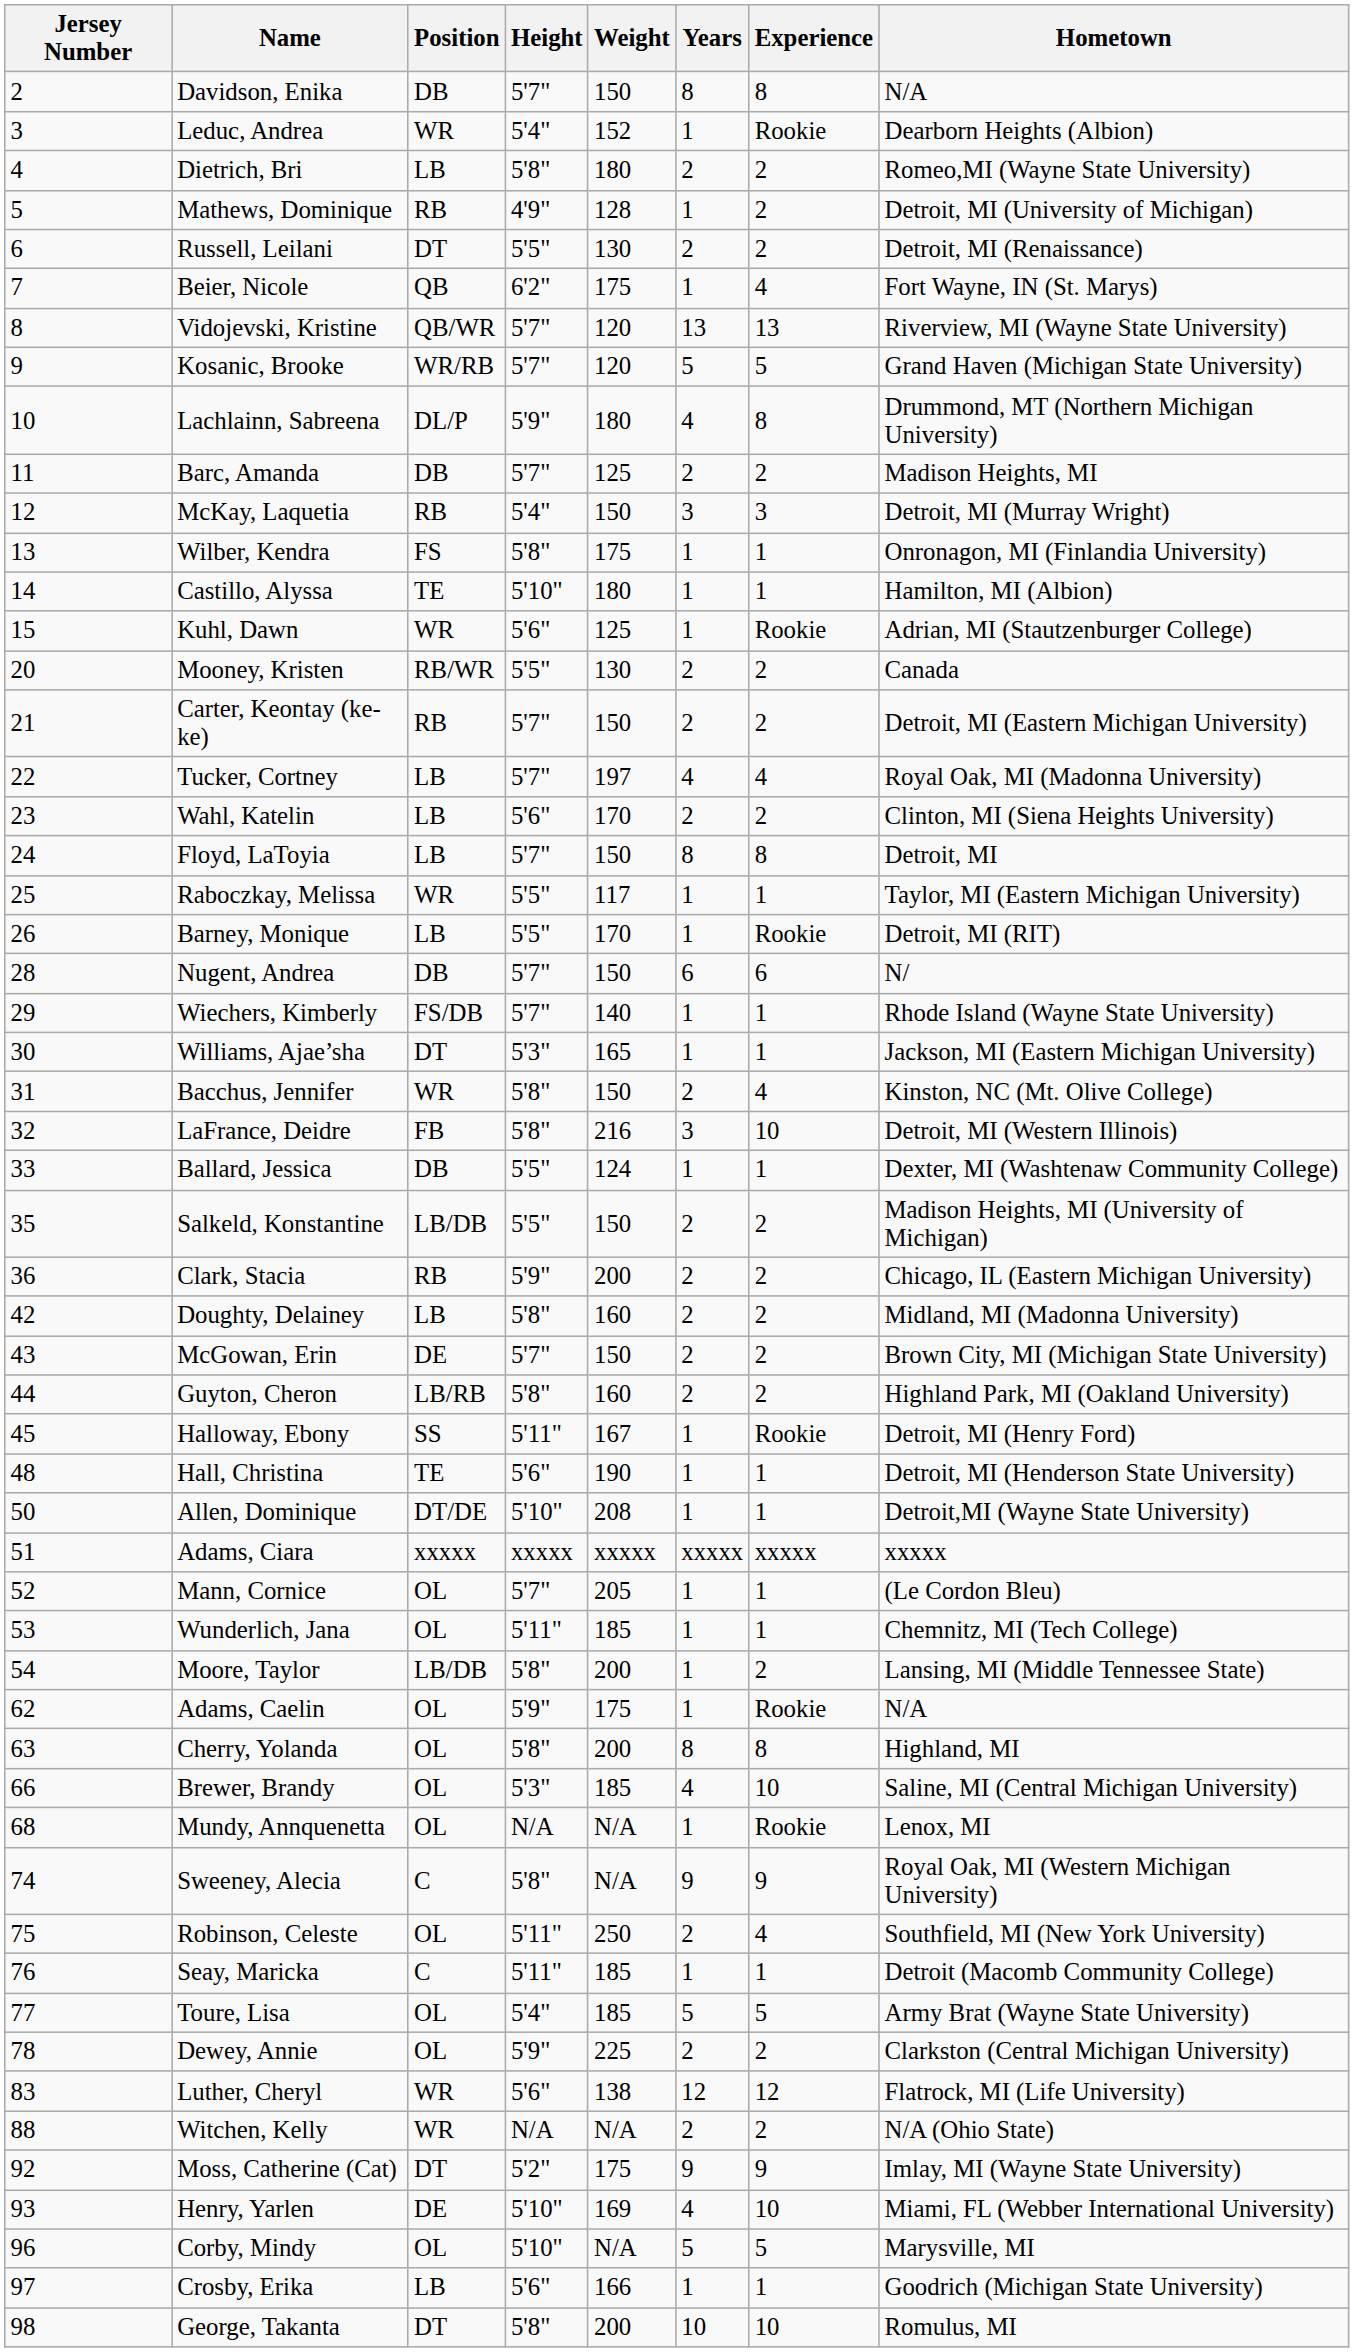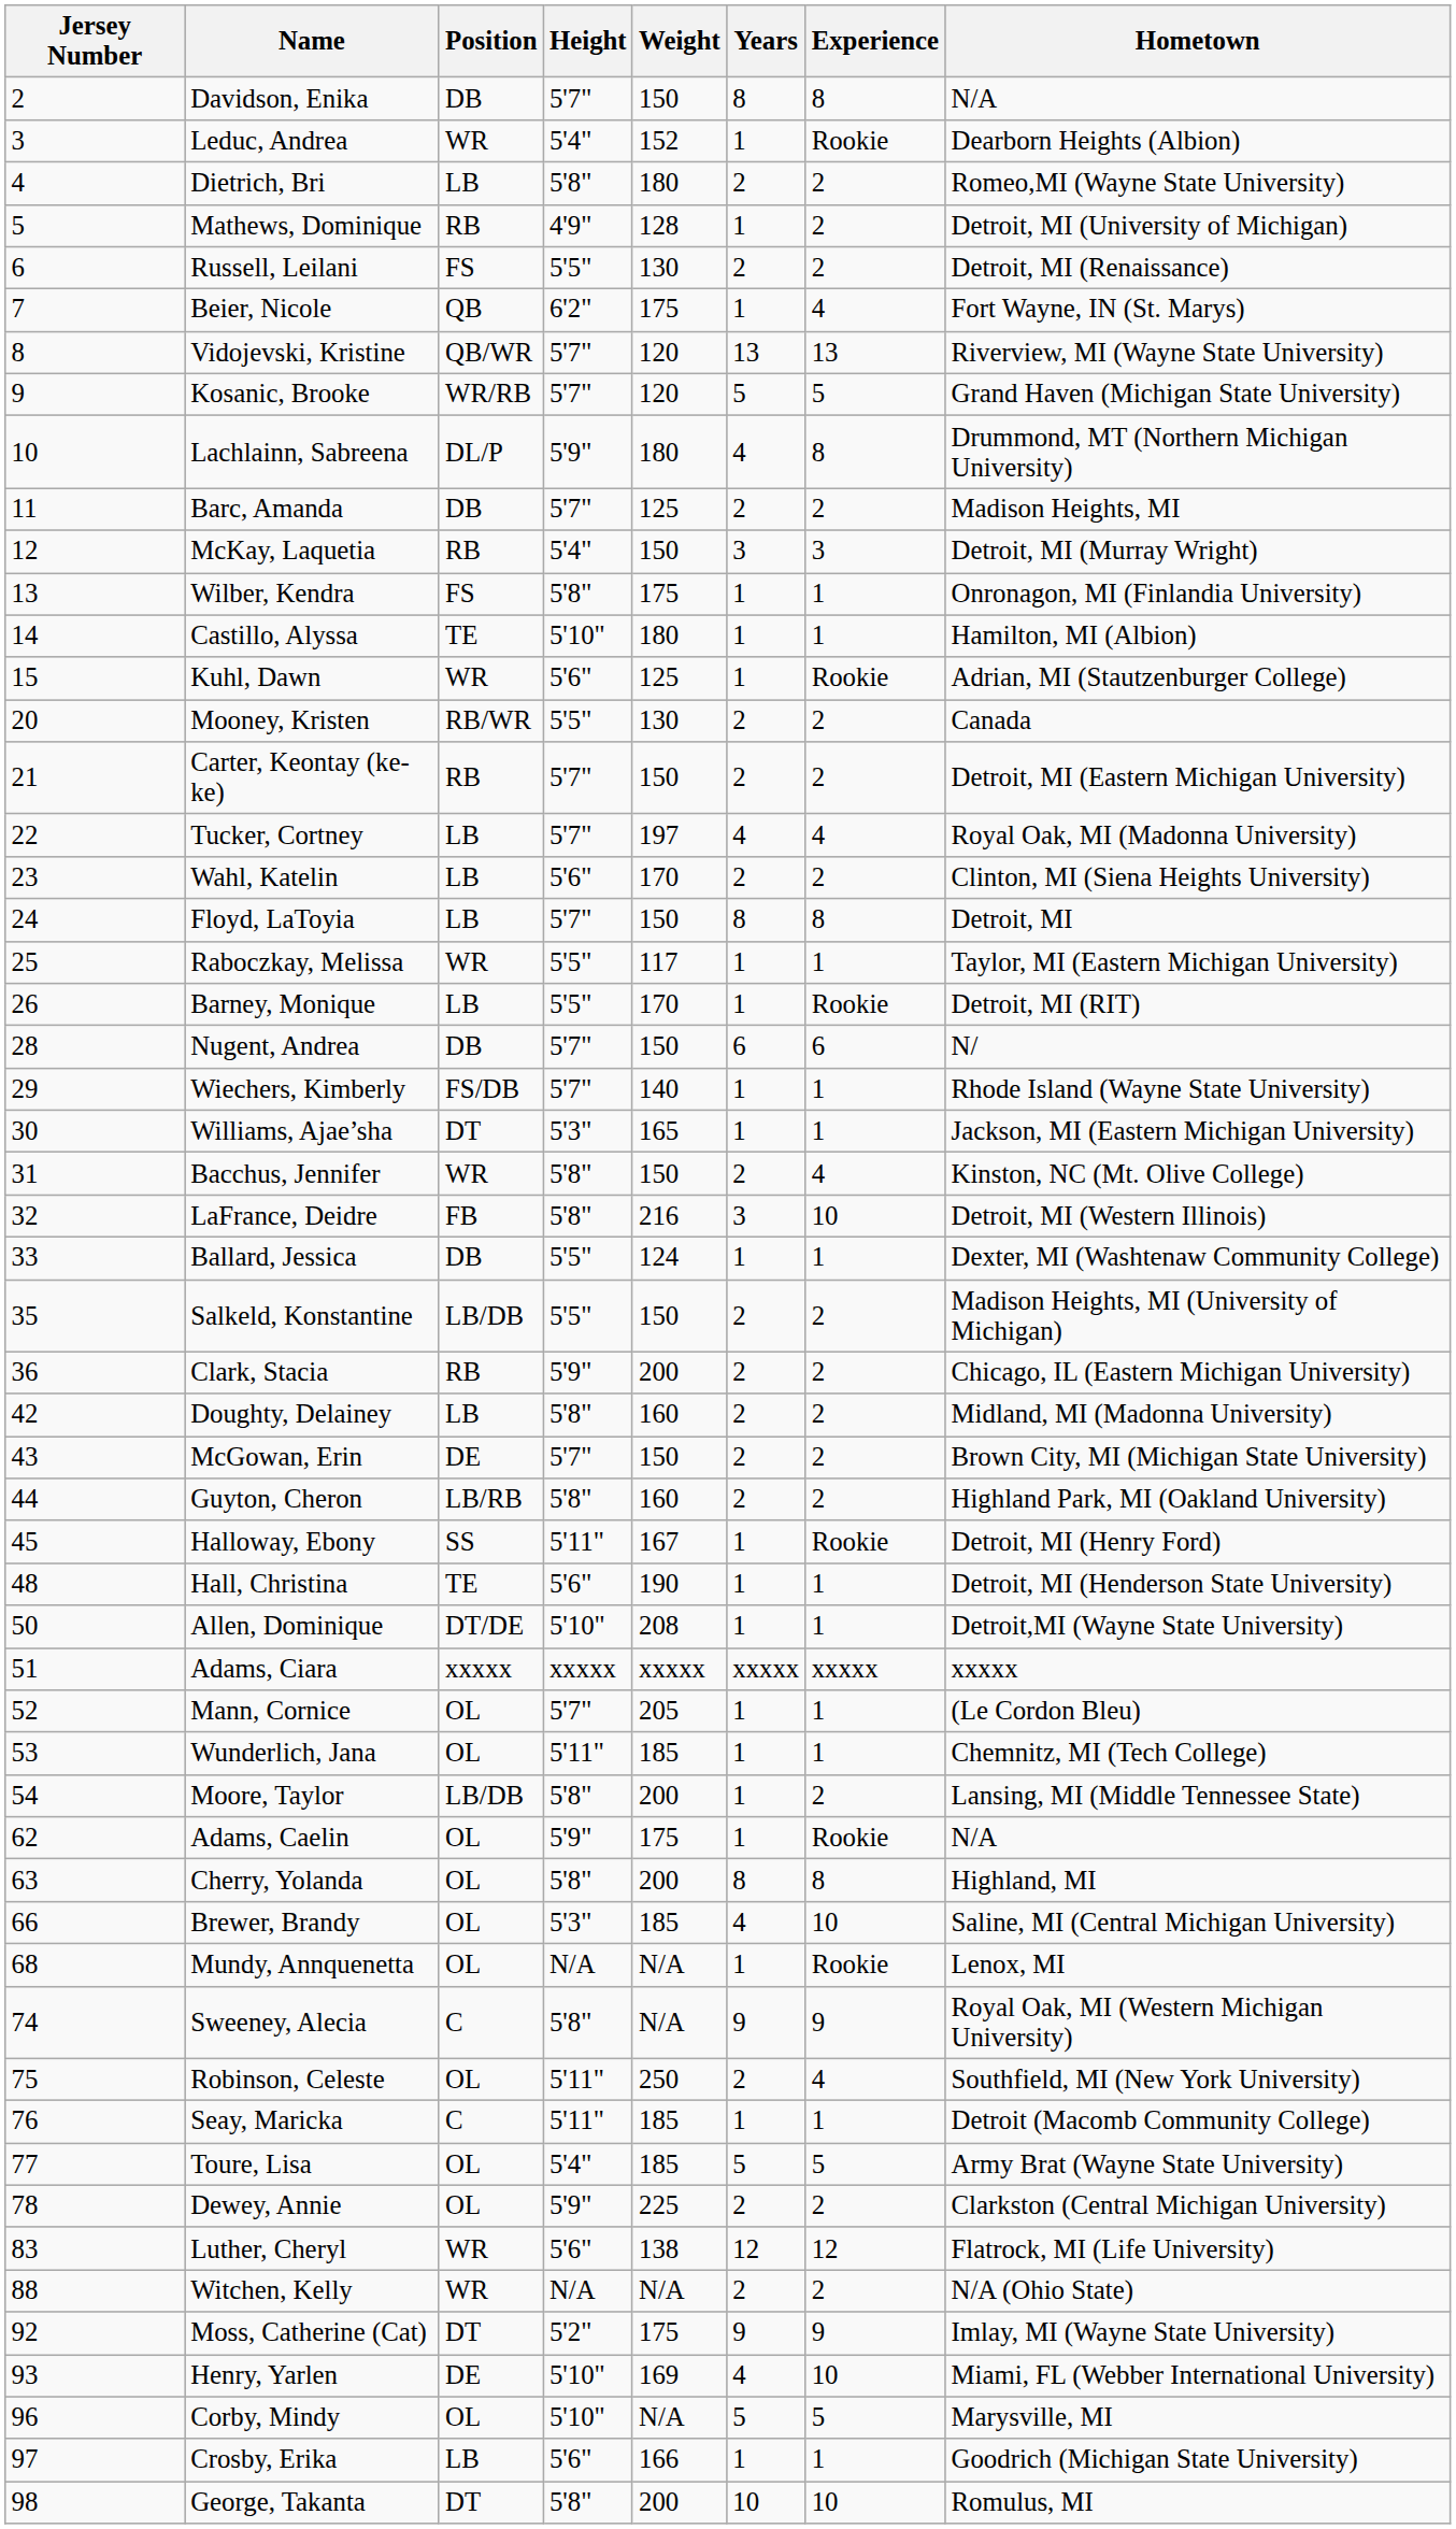Russell, Leilani | Position: DT -> FS
